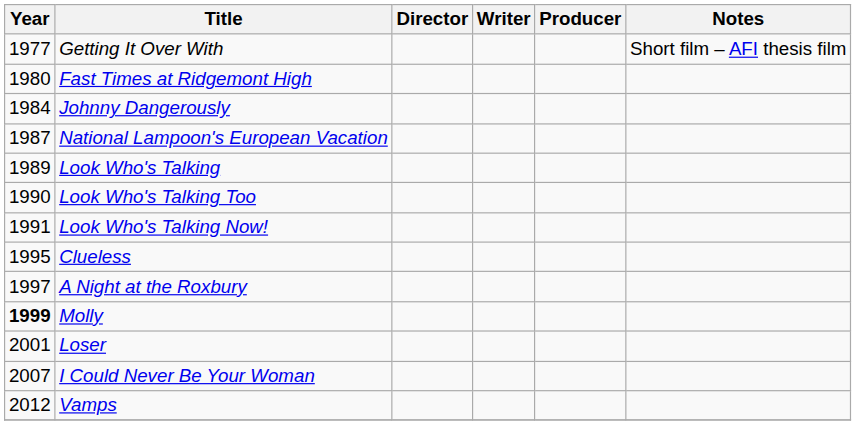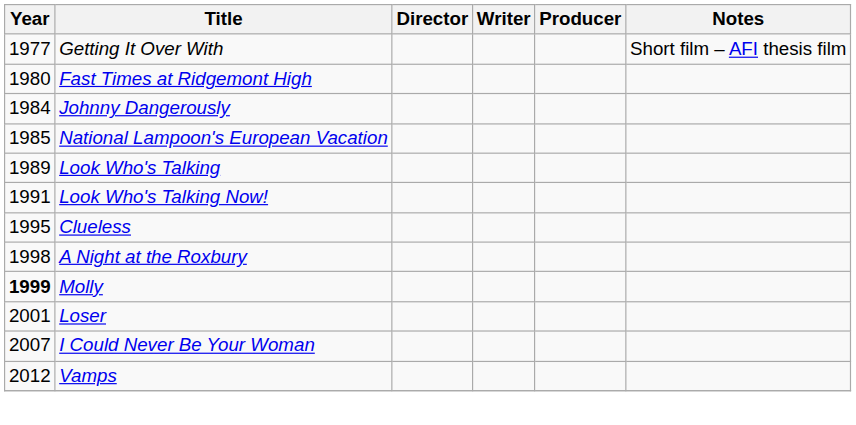National Lampoon's European Vacation | Year: 1987 -> 1985
- row: 1990 | Look Who's Talking Too
A Night at the Roxbury | Year: 1997 -> 1998
